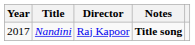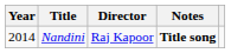Nandini | Year: 2017 -> 2014
